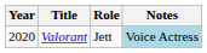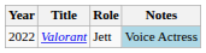Valorant | Year: 2020 -> 2022
